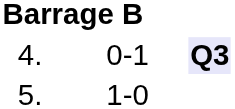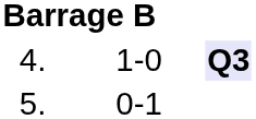4. | column 3: 0-1 -> 1-0
5. | column 3: 1-0 -> 0-1
